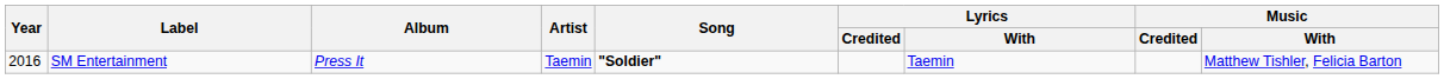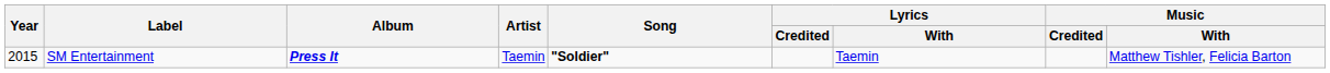SM Entertainment | Year: 2016 -> 2015
SM Entertainment | Album: normal -> bold
